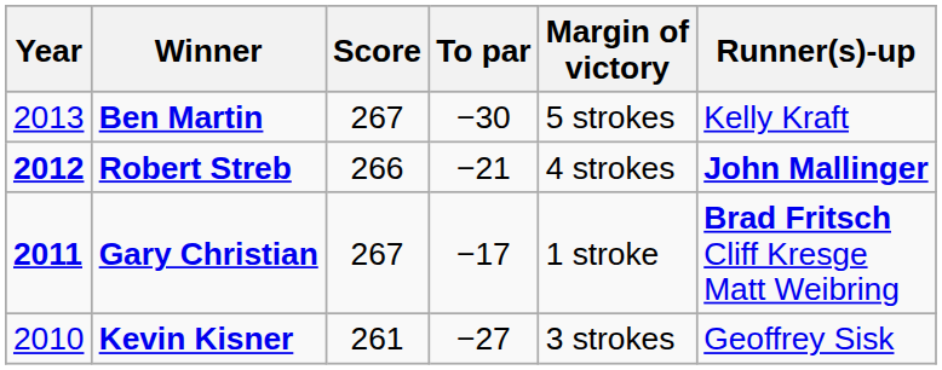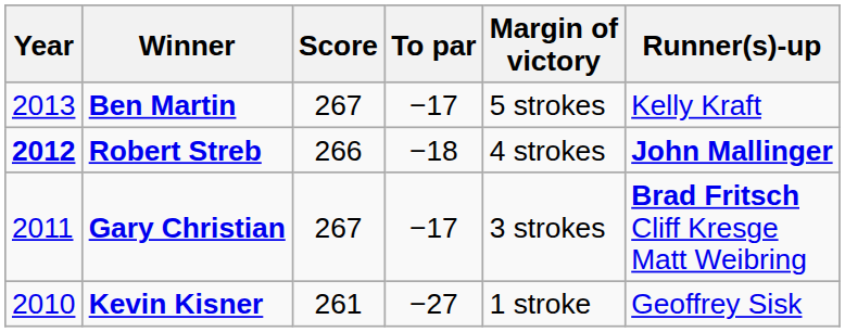Ben Martin | To par: −30 -> −17
Robert Streb | To par: −21 -> −18
Gary Christian | Year: bold -> normal
Gary Christian | Margin of victory: 1 stroke -> 3 strokes
Kevin Kisner | Margin of victory: 3 strokes -> 1 stroke
